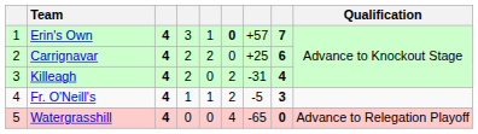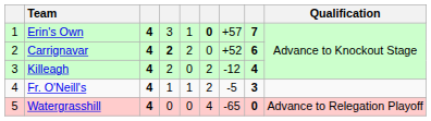Carrignavar | column 4: normal -> bold
Carrignavar | column 7: +25 -> +52
Killeagh | column 7: -31 -> -12
